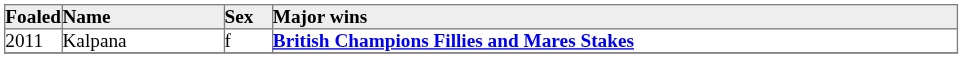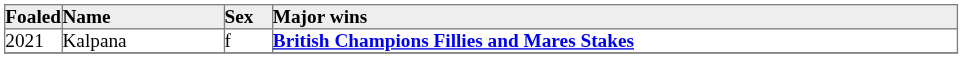Kalpana | Foaled: 2011 -> 2021
